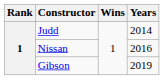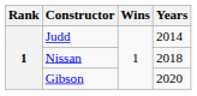Nissan | Years: 2016 -> 2018
Gibson | Years: 2019 -> 2020
